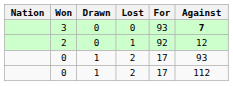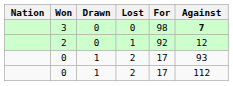3 | For: 93 -> 98
